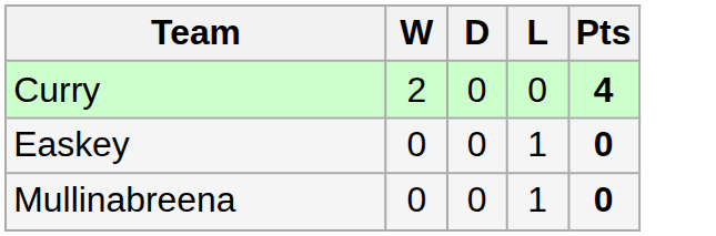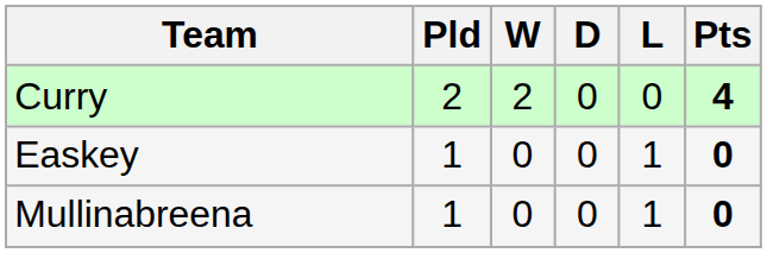+ column: Pld | 2 | 1 | 1
